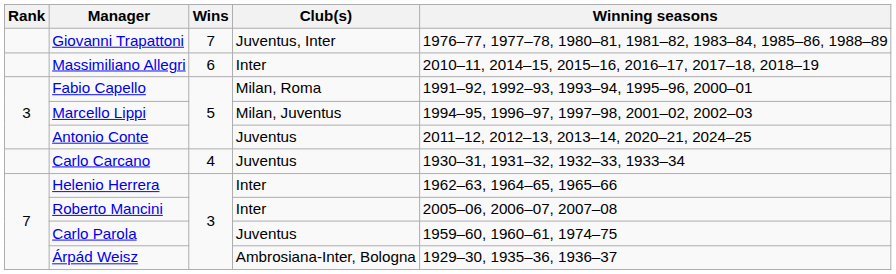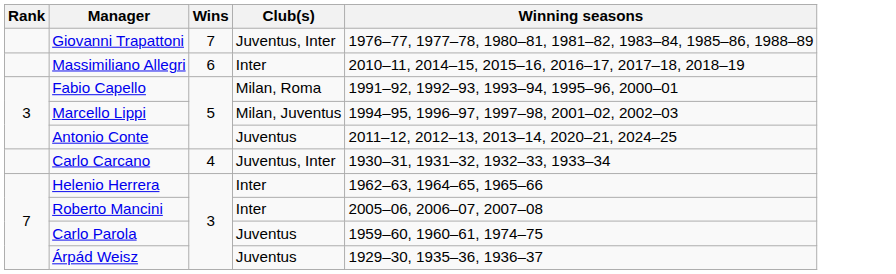Carlo Carcano | Club(s): Juventus -> Juventus, Inter
Árpád Weisz | Club(s): Ambrosiana-Inter, Bologna -> Juventus
